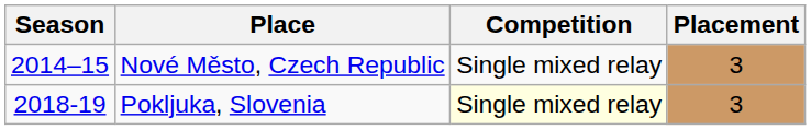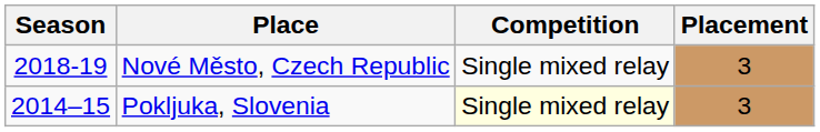Nové Město, Czech Republic | Season: 2014–15 -> 2018-19
Pokljuka, Slovenia | Season: 2018-19 -> 2014–15
